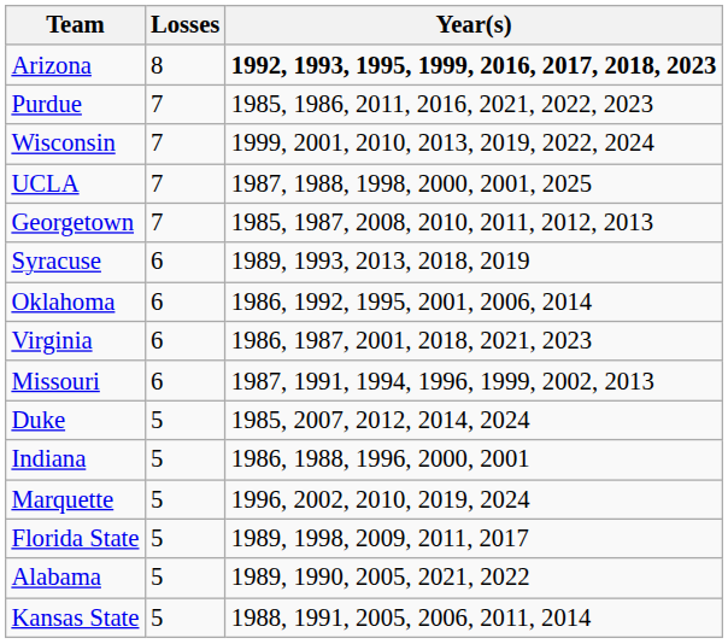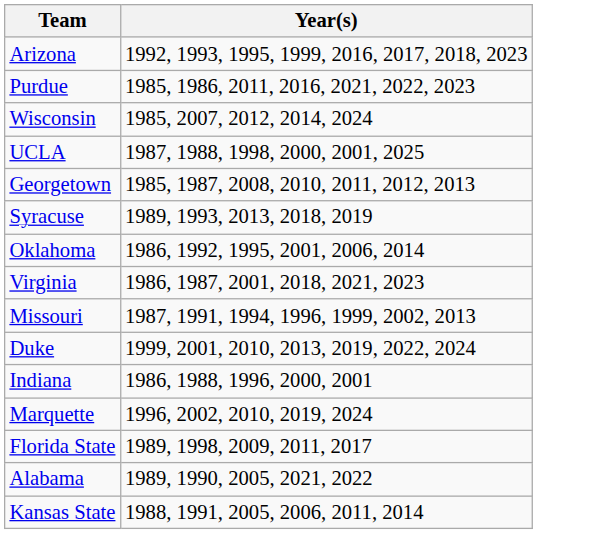- column: Losses | 8 | 7 | 7 | 7 | 7 | 6 | 6 | 6 | 6 | 5 | 5 | 5 | 5 | 5 | 5
Arizona | Year(s): bold -> normal
Wisconsin | Year(s): 1999, 2001, 2010, 2013, 2019, 2022, 2024 -> 1985, 2007, 2012, 2014, 2024
Duke | Year(s): 1985, 2007, 2012, 2014, 2024 -> 1999, 2001, 2010, 2013, 2019, 2022, 2024
